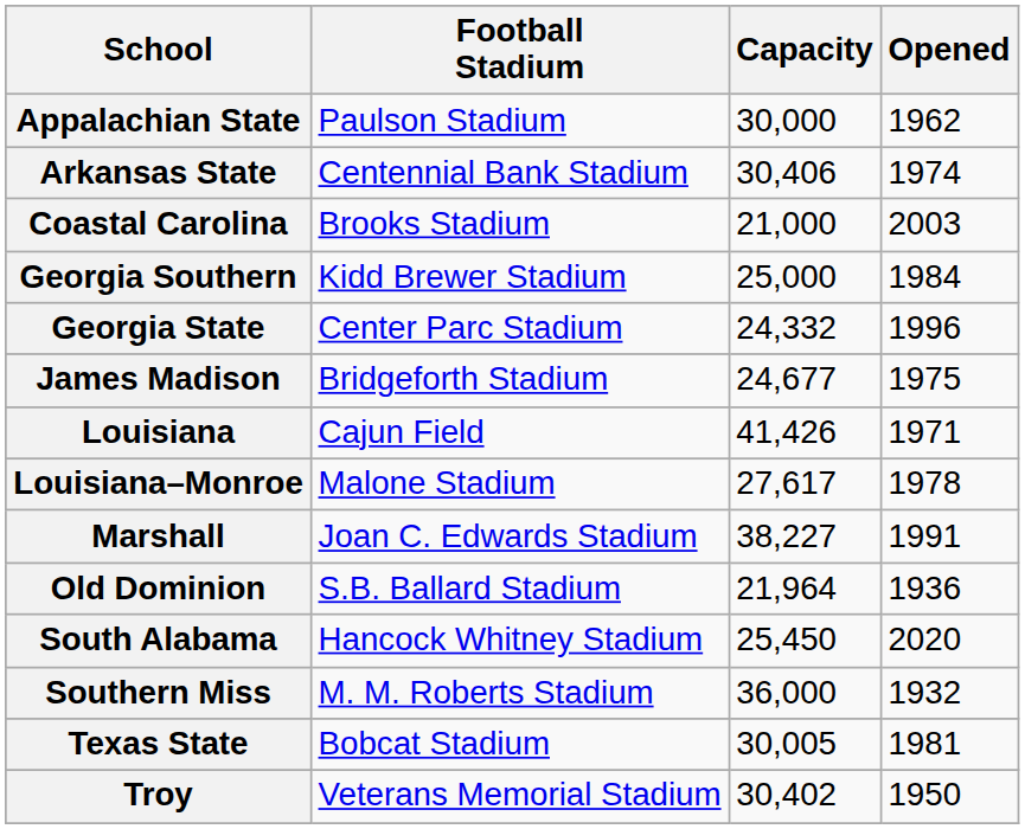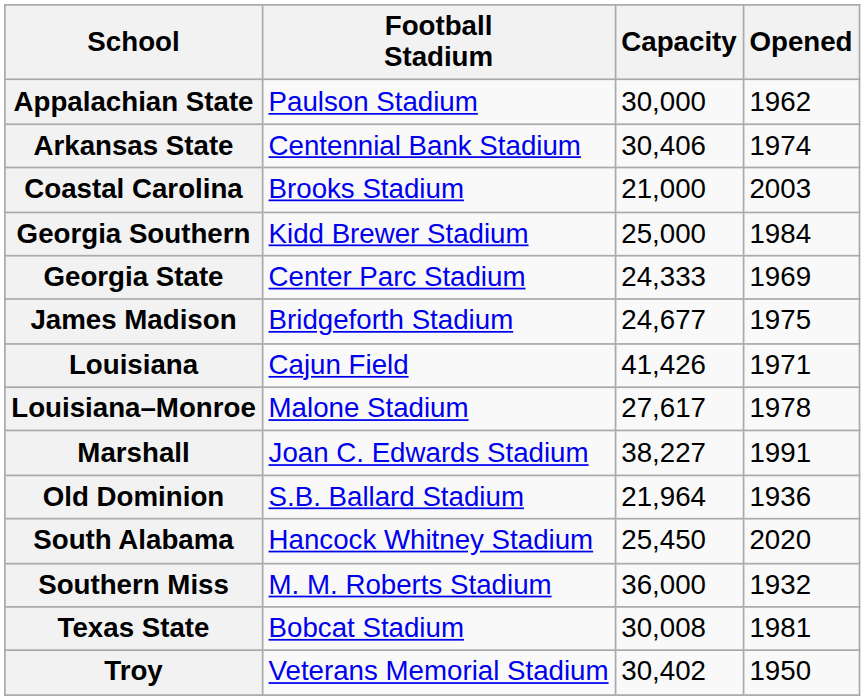Georgia State | Capacity: 24,332 -> 24,333
Georgia State | Opened: 1996 -> 1969
Texas State | Capacity: 30,005 -> 30,008
